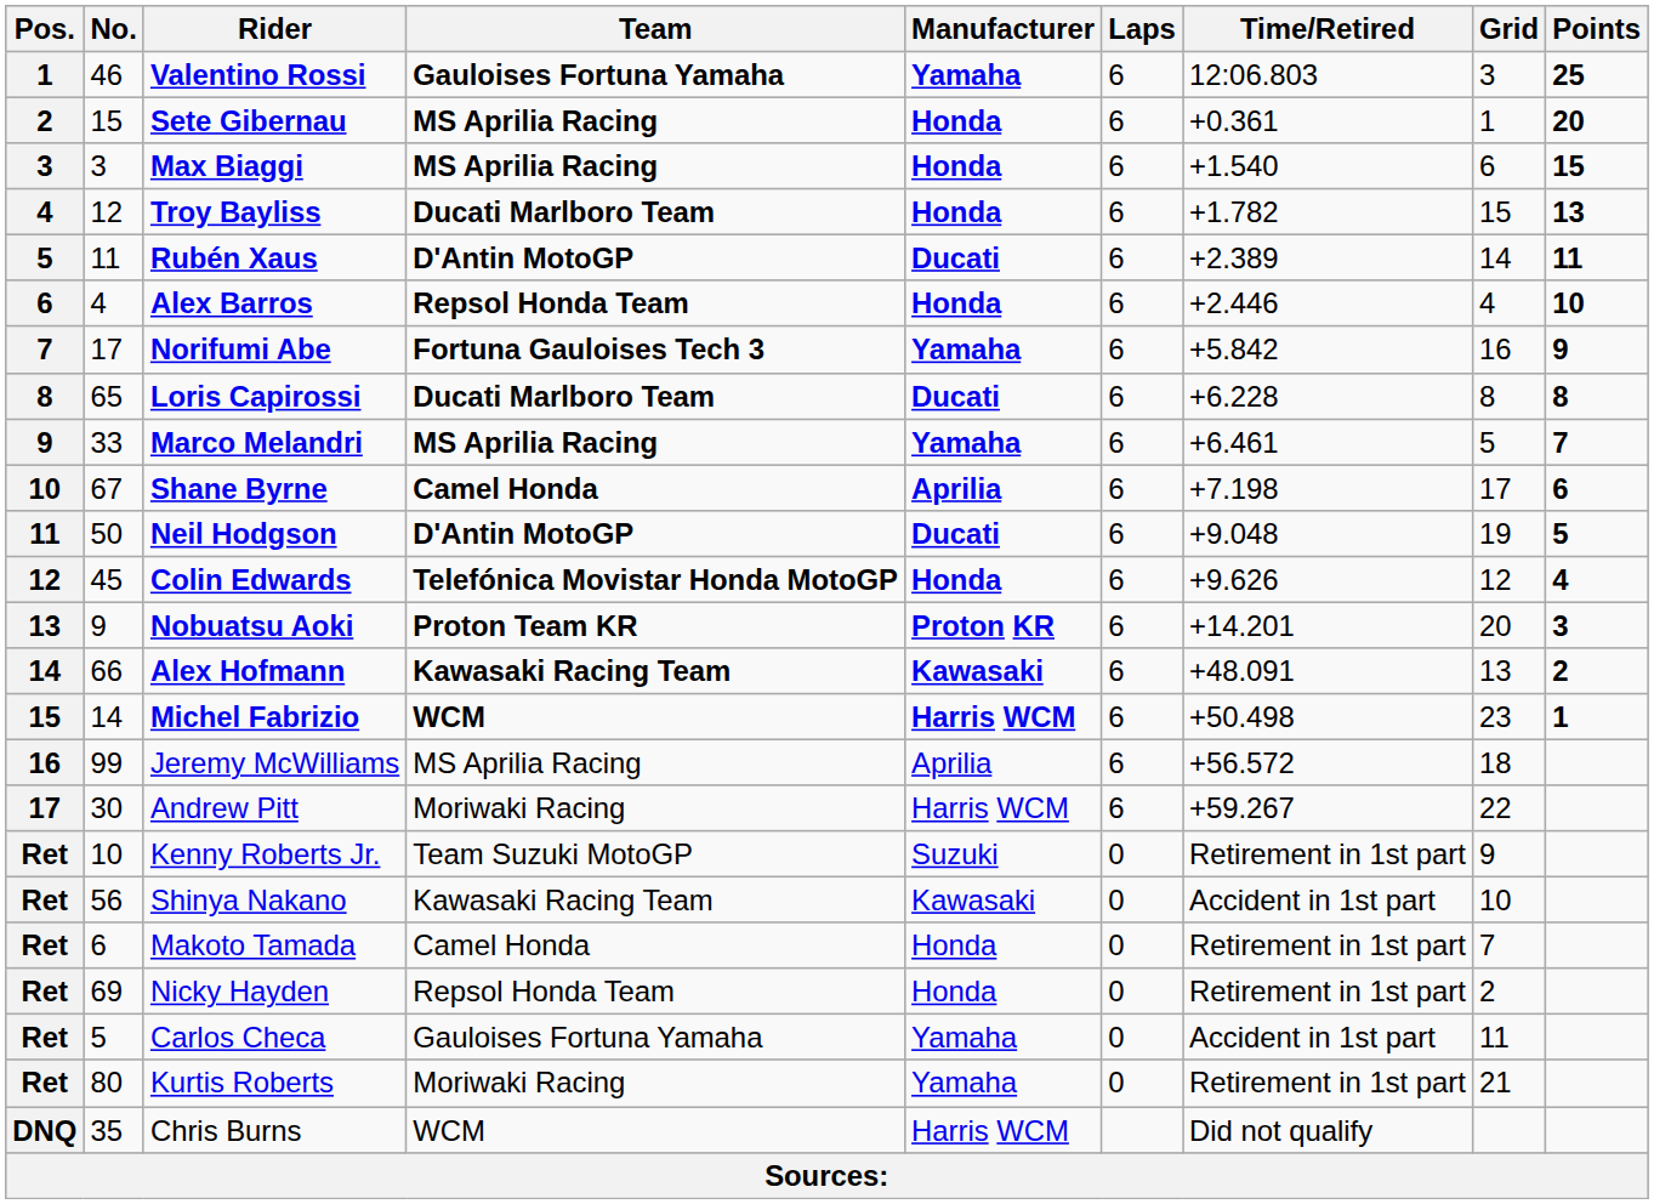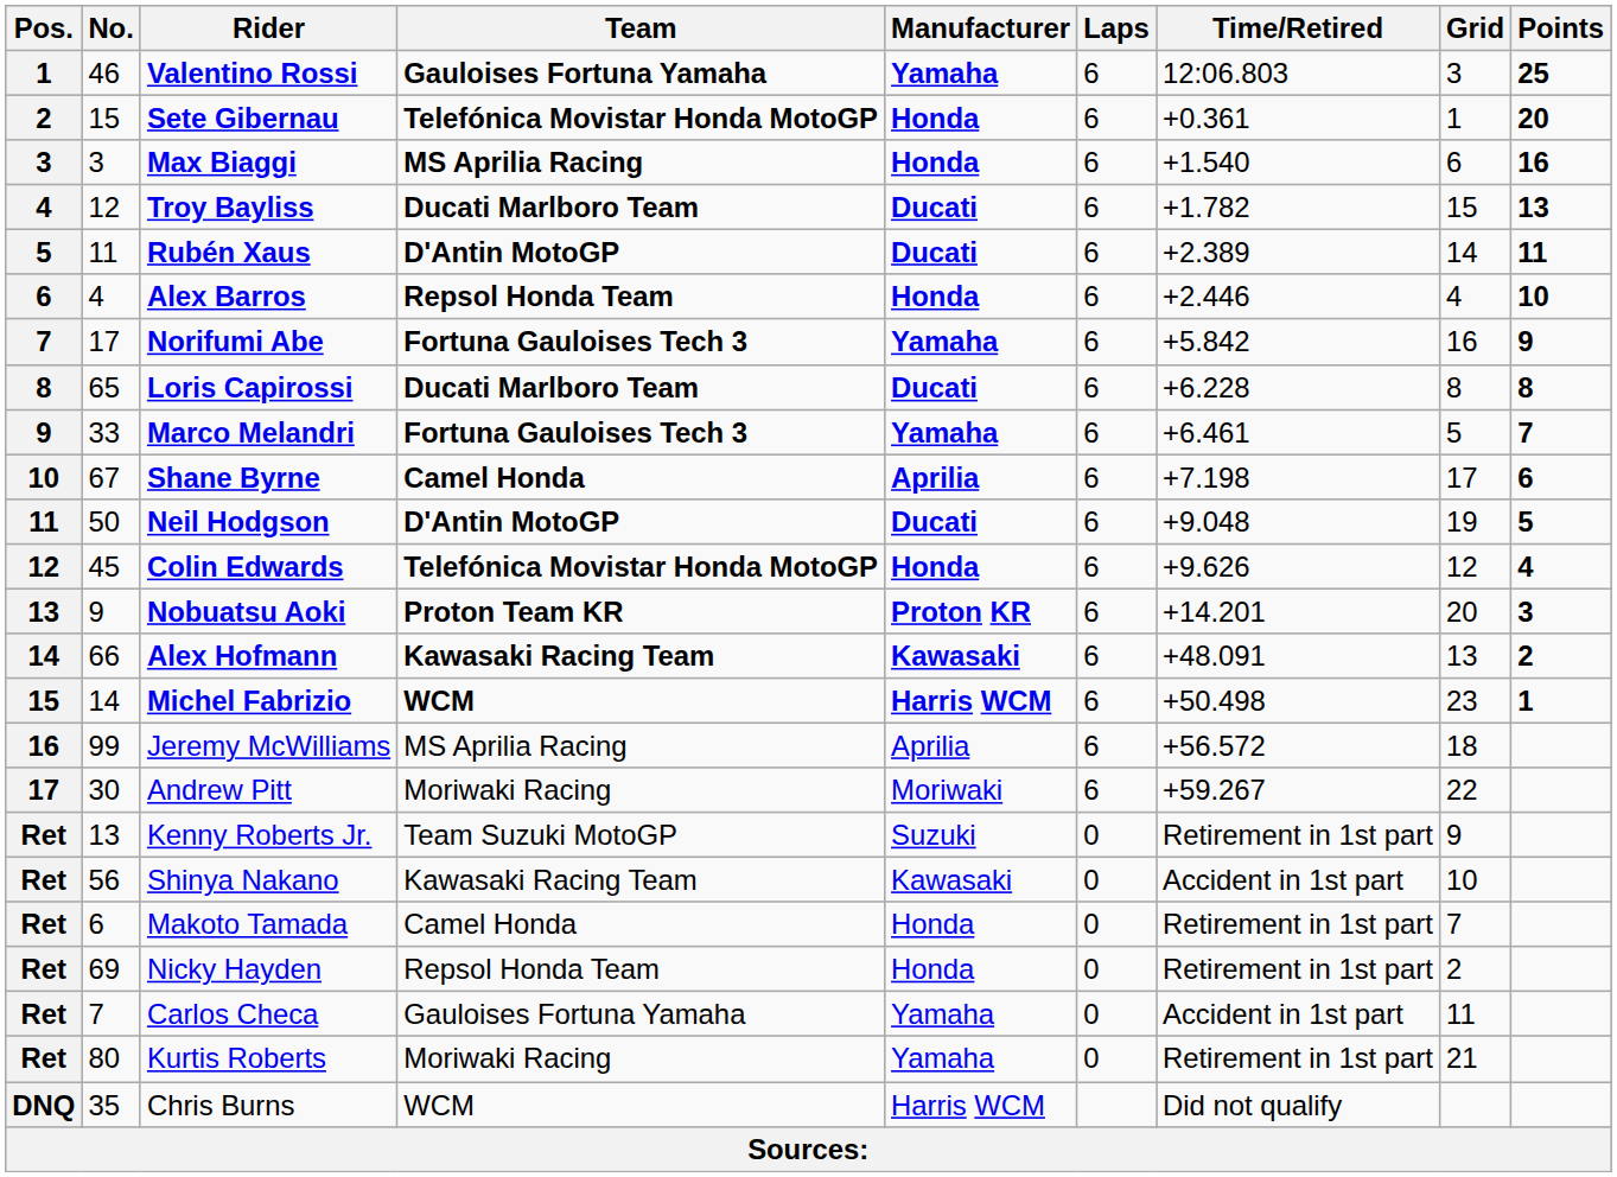Sete Gibernau | Team: MS Aprilia Racing -> Telefónica Movistar Honda MotoGP
Max Biaggi | Points: 15 -> 16
Troy Bayliss | Manufacturer: Honda -> Ducati
Marco Melandri | Team: MS Aprilia Racing -> Fortuna Gauloises Tech 3
Andrew Pitt | Manufacturer: Harris WCM -> Moriwaki
Kenny Roberts Jr. | No.: 10 -> 13
Carlos Checa | No.: 5 -> 7
